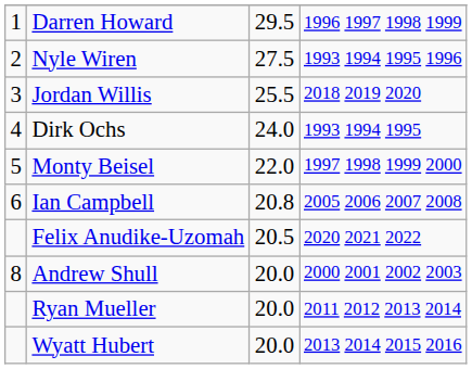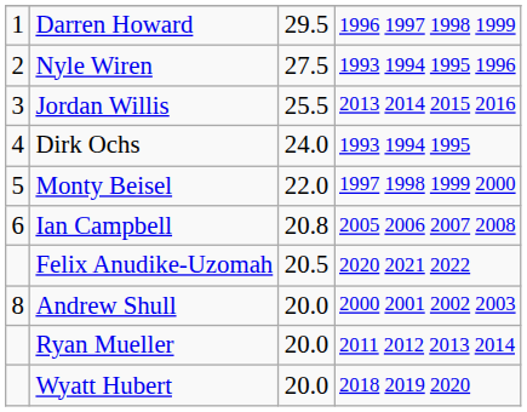Jordan Willis | column 4: 2018 2019 2020 -> 2013 2014 2015 2016
Wyatt Hubert | column 4: 2013 2014 2015 2016 -> 2018 2019 2020
